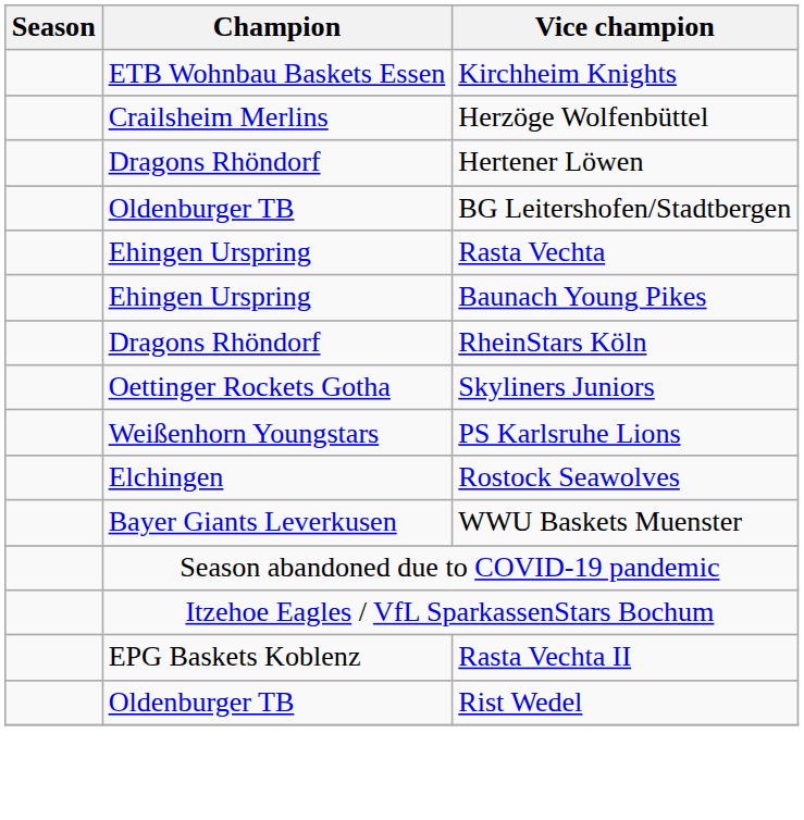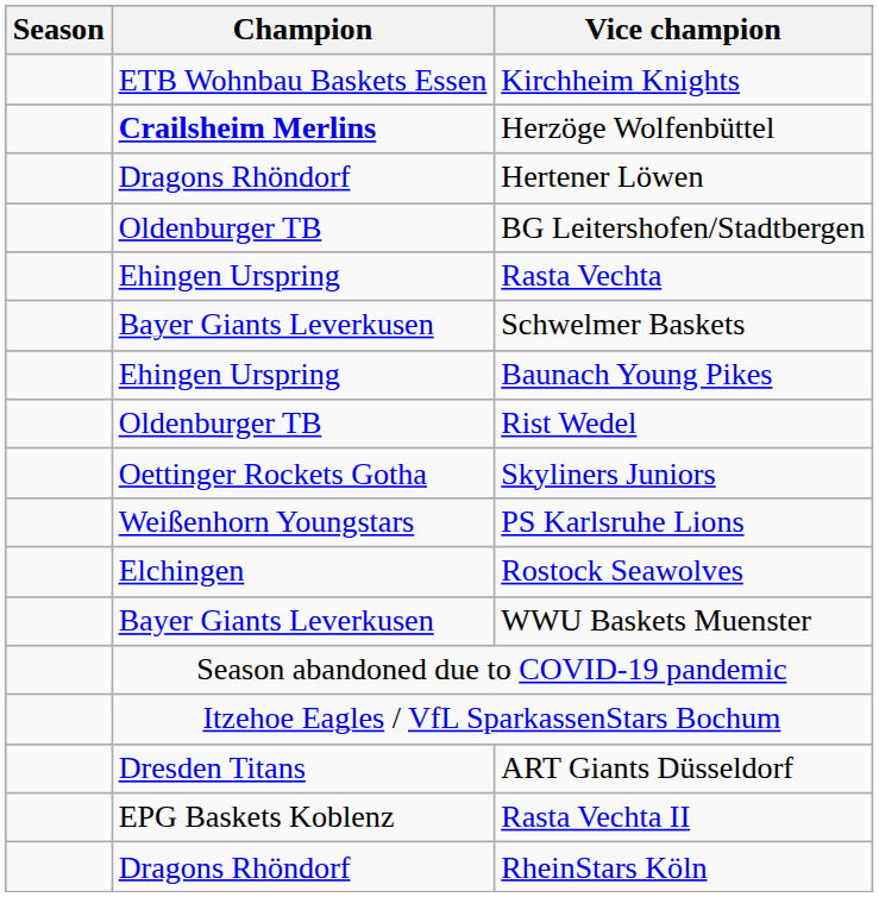Herzöge Wolfenbüttel | Champion: normal -> bold
+ row: Bayer Giants Leverkusen | Schwelmer Baskets
rows swapped: Rist Wedel <-> RheinStars Köln
+ row: Dresden Titans | ART Giants Düsseldorf
